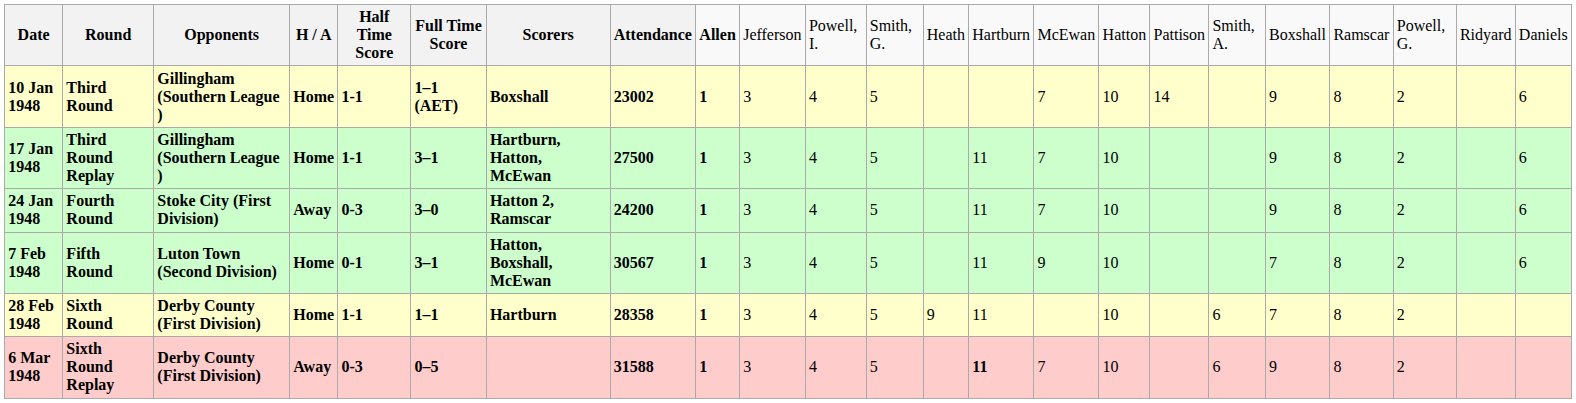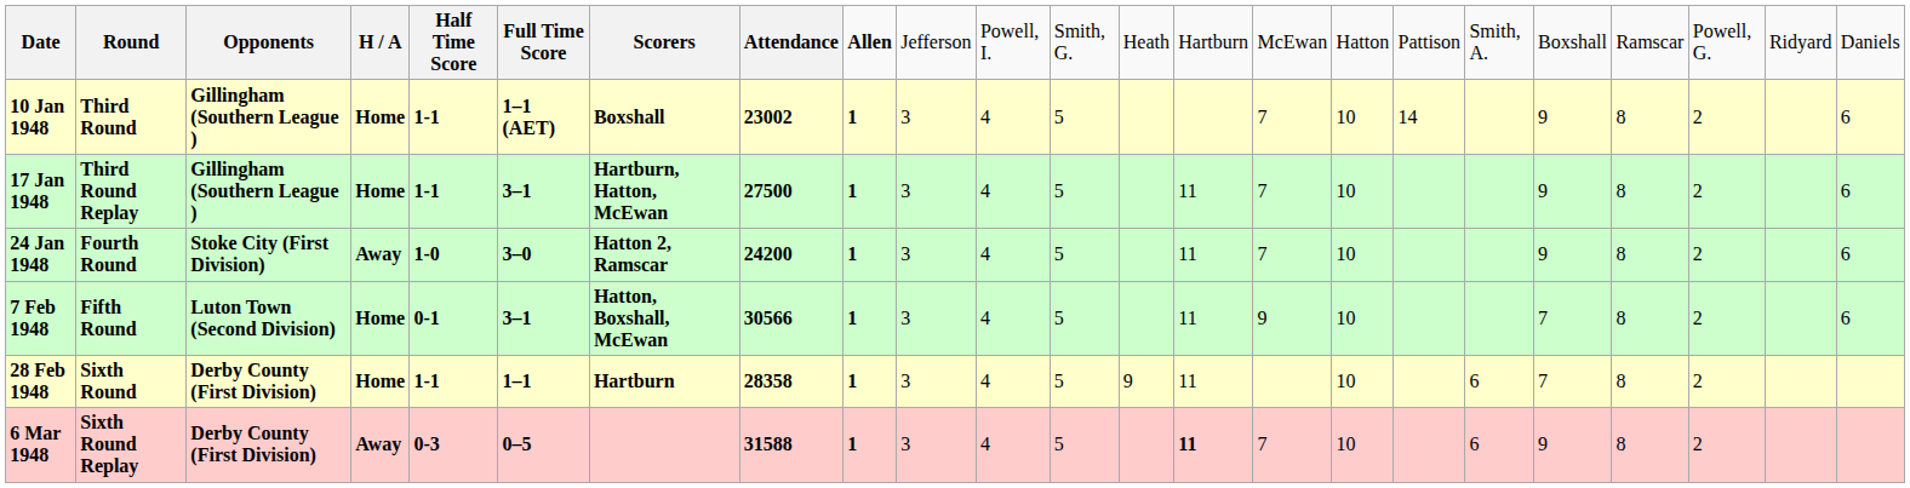24 Jan 1948 | column 5: 0-3 -> 1-0
7 Feb 1948 | column 8: 30567 -> 30566
